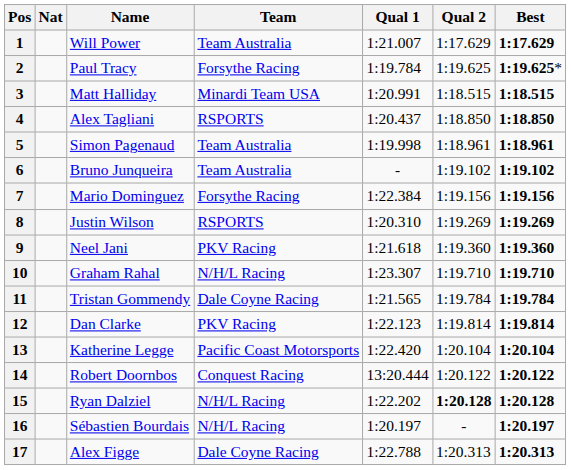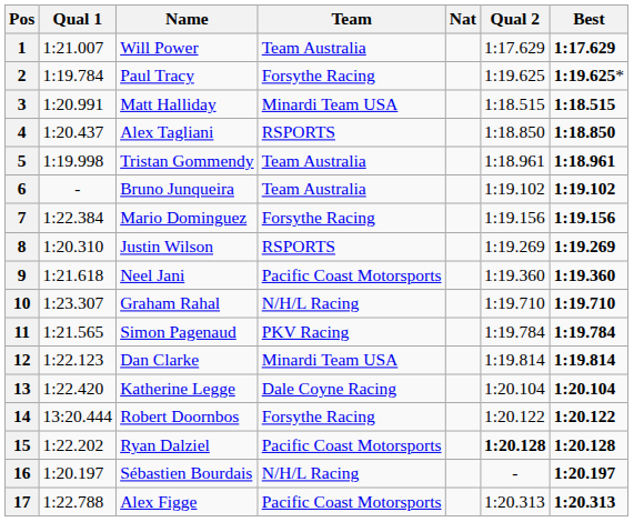columns swapped: Nat <-> Qual 1
5 | Name: Simon Pagenaud -> Tristan Gommendy
9 | Team: PKV Racing -> Pacific Coast Motorsports
11 | Name: Tristan Gommendy -> Simon Pagenaud
11 | Team: Dale Coyne Racing -> PKV Racing
12 | Team: PKV Racing -> Minardi Team USA
13 | Team: Pacific Coast Motorsports -> Dale Coyne Racing
14 | Team: Conquest Racing -> Forsythe Racing
15 | Team: N/H/L Racing -> Pacific Coast Motorsports
17 | Team: Dale Coyne Racing -> Pacific Coast Motorsports
